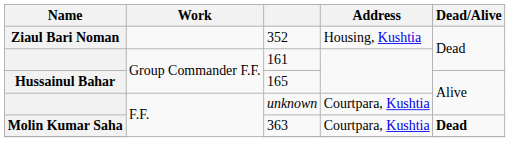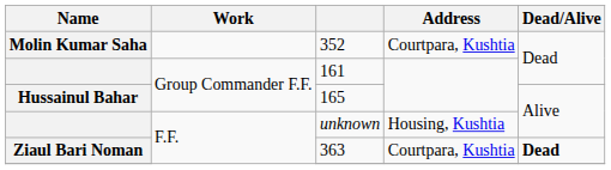352 | Name: Ziaul Bari Noman -> Molin Kumar Saha
352 | Address: Housing, Kushtia -> Courtpara, Kushtia
unknown | Address: Courtpara, Kushtia -> Housing, Kushtia
363 | Name: Molin Kumar Saha -> Ziaul Bari Noman
